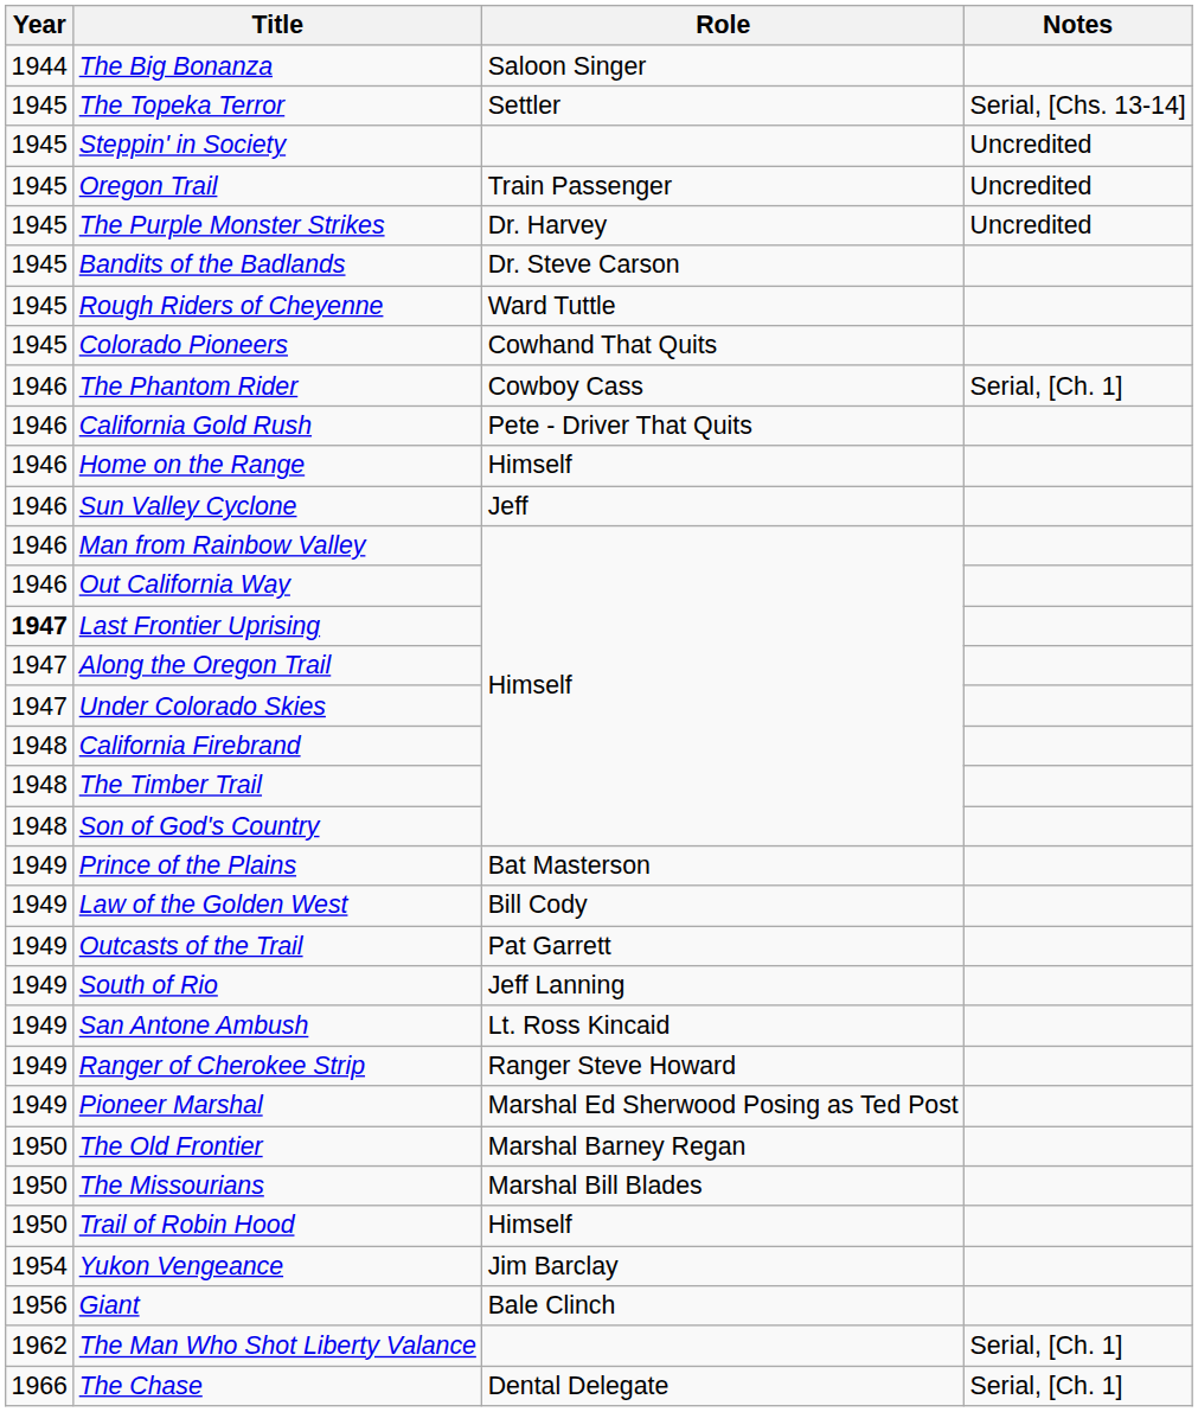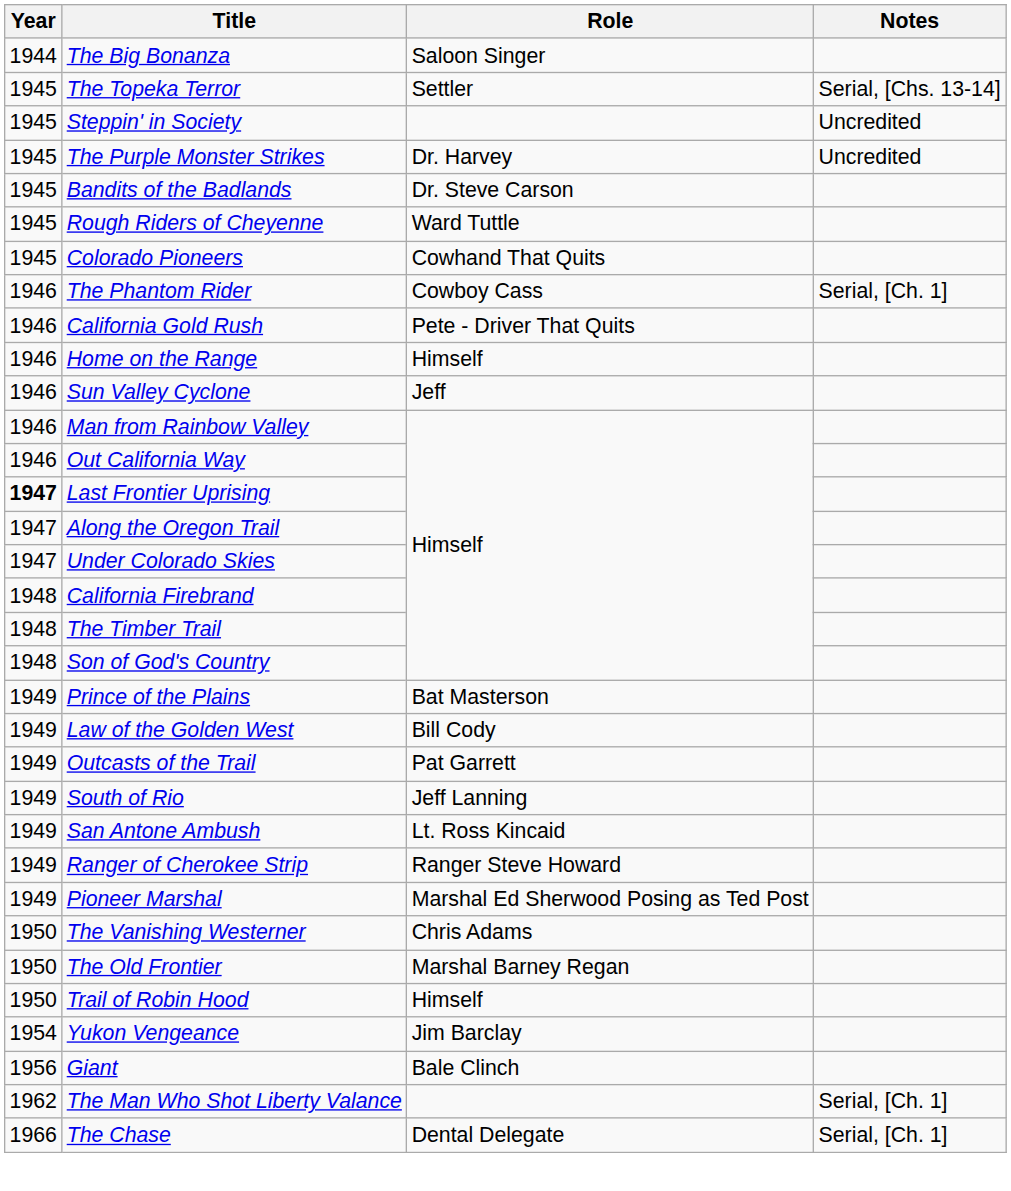- row: 1945 | Oregon Trail | Train Passenger | Uncredited
+ row: 1950 | The Vanishing Westerner | Chris Adams
- row: 1950 | The Missourians | Marshal Bill Blades
